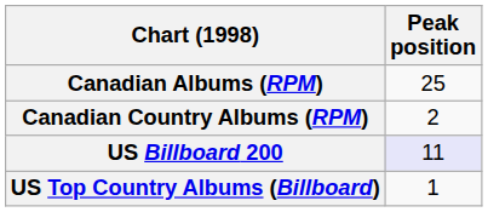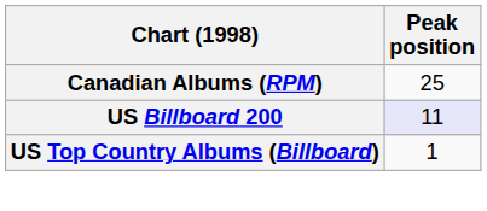- row: Canadian Country Albums (RPM) | 2
